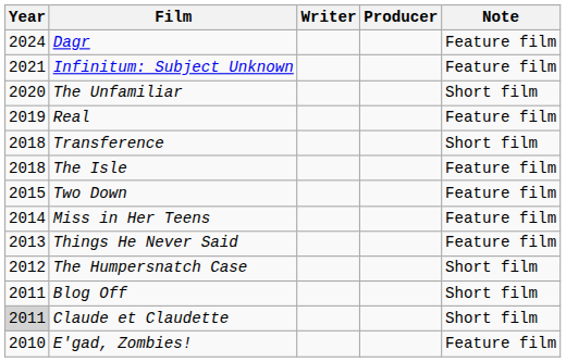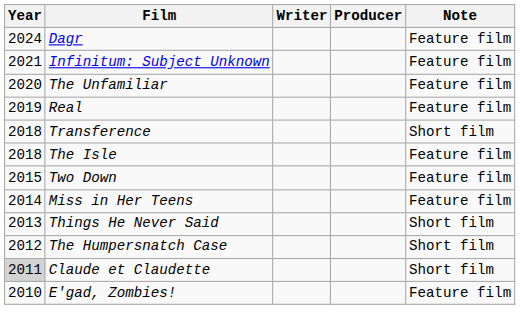The Unfamiliar | Note: Short film -> Feature film
Things He Never Said | Note: Feature film -> Short film
- row: 2011 | Blog Off | Short film
